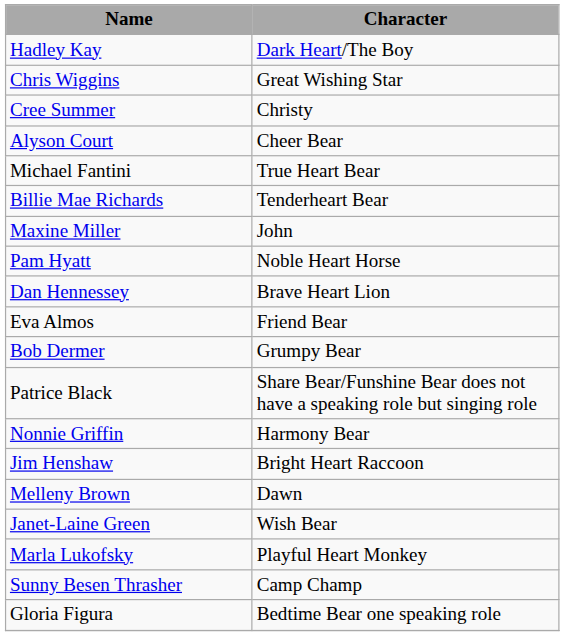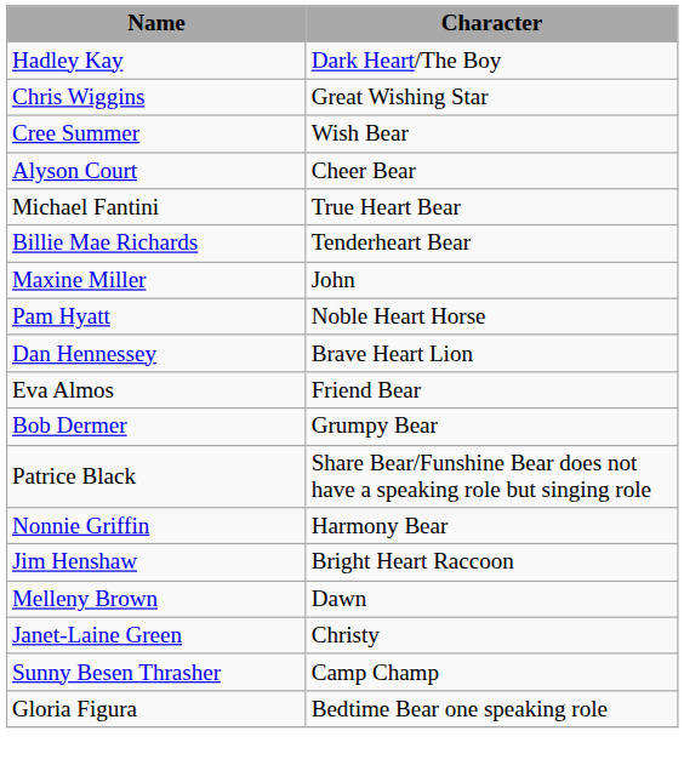Cree Summer | Character: Christy -> Wish Bear
Janet-Laine Green | Character: Wish Bear -> Christy
- row: Marla Lukofsky | Playful Heart Monkey
